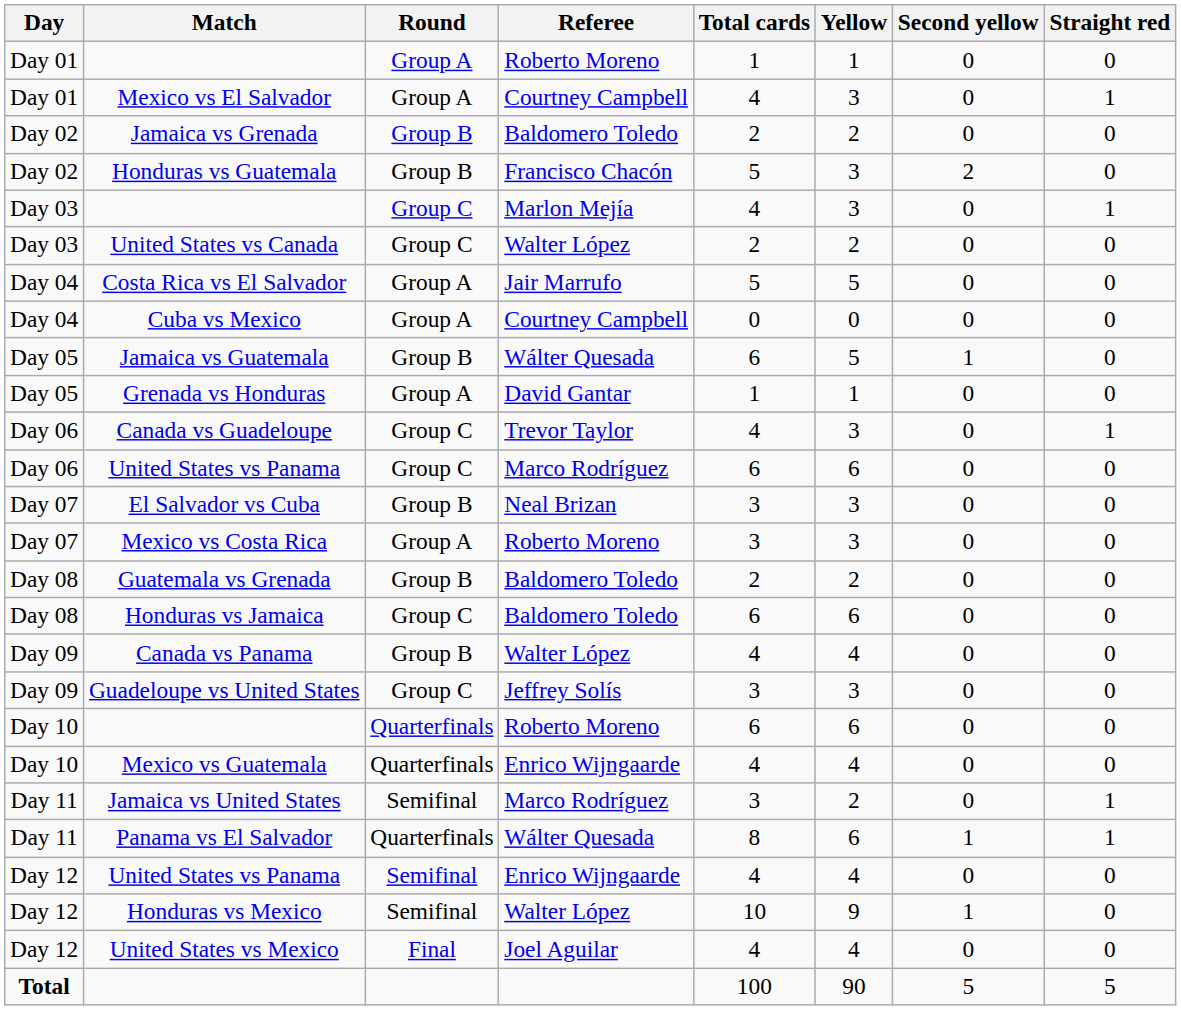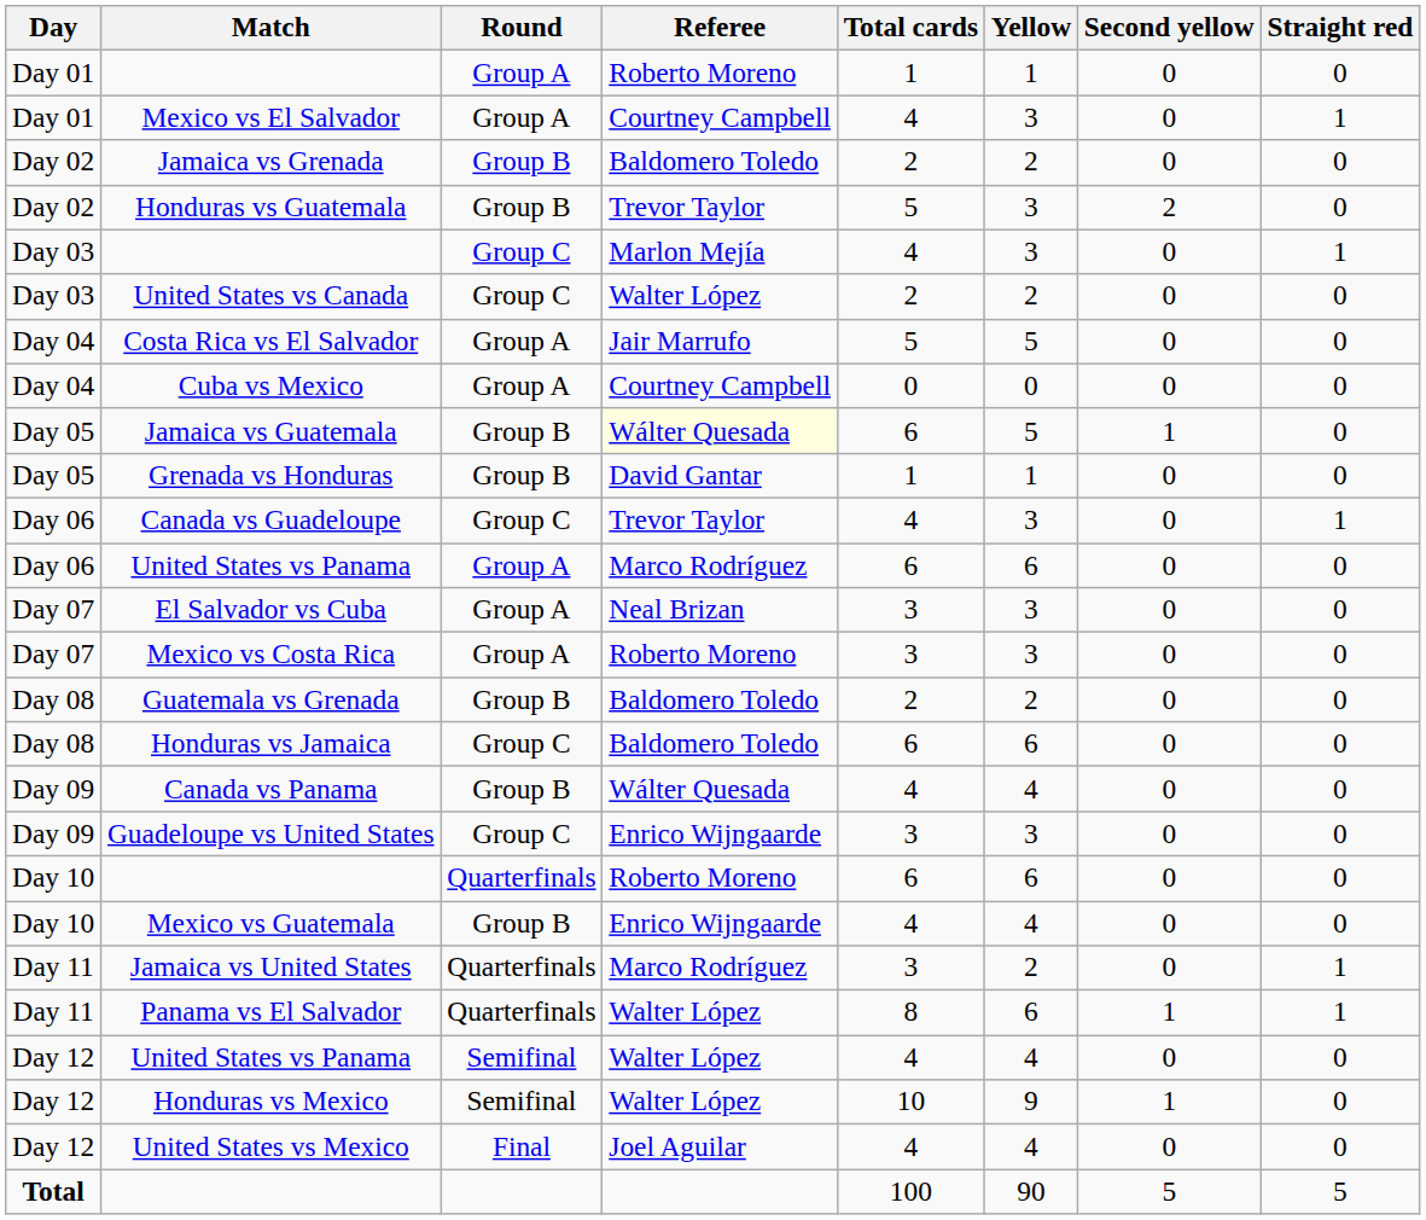Honduras vs Guatemala | Referee: Francisco Chacón -> Trevor Taylor
Jamaica vs Guatemala | Referee: no background -> lightyellow background
Grenada vs Honduras | Round: Group A -> Group B
Day 06 / United States vs Panama | Round: Group C -> Group A
El Salvador vs Cuba | Round: Group B -> Group A
Canada vs Panama | Referee: Walter López -> Wálter Quesada
Guadeloupe vs United States | Referee: Jeffrey Solís -> Enrico Wijngaarde
Mexico vs Guatemala | Round: Quarterfinals -> Group B
Jamaica vs United States | Round: Semifinal -> Quarterfinals
Panama vs El Salvador | Referee: Wálter Quesada -> Walter López
Day 12 / United States vs Panama | Referee: Enrico Wijngaarde -> Walter López
